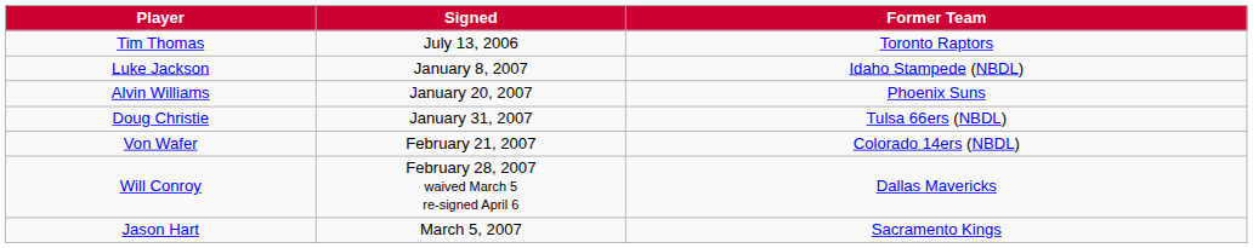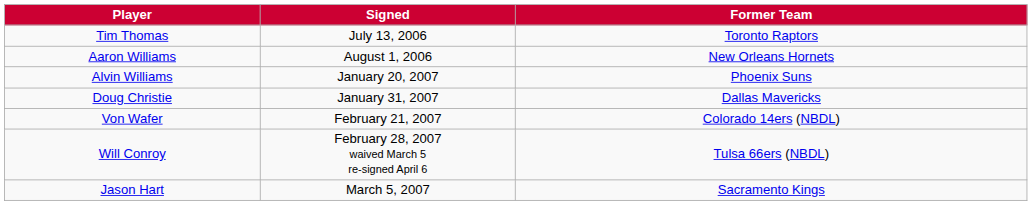+ row: Aaron Williams | August 1, 2006 | New Orleans Hornets
- row: Luke Jackson | January 8, 2007 | Idaho Stampede (NBDL)
Doug Christie | Former Team: Tulsa 66ers (NBDL) -> Dallas Mavericks
Will Conroy | Former Team: Dallas Mavericks -> Tulsa 66ers (NBDL)
